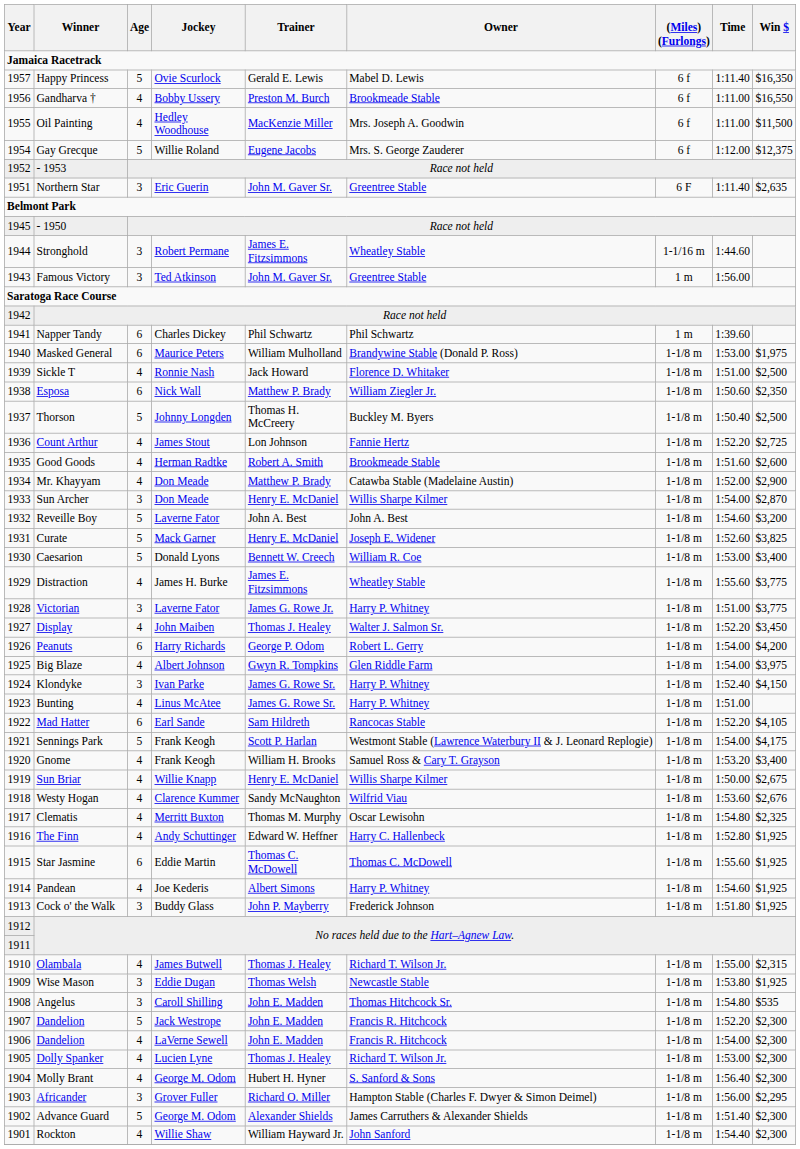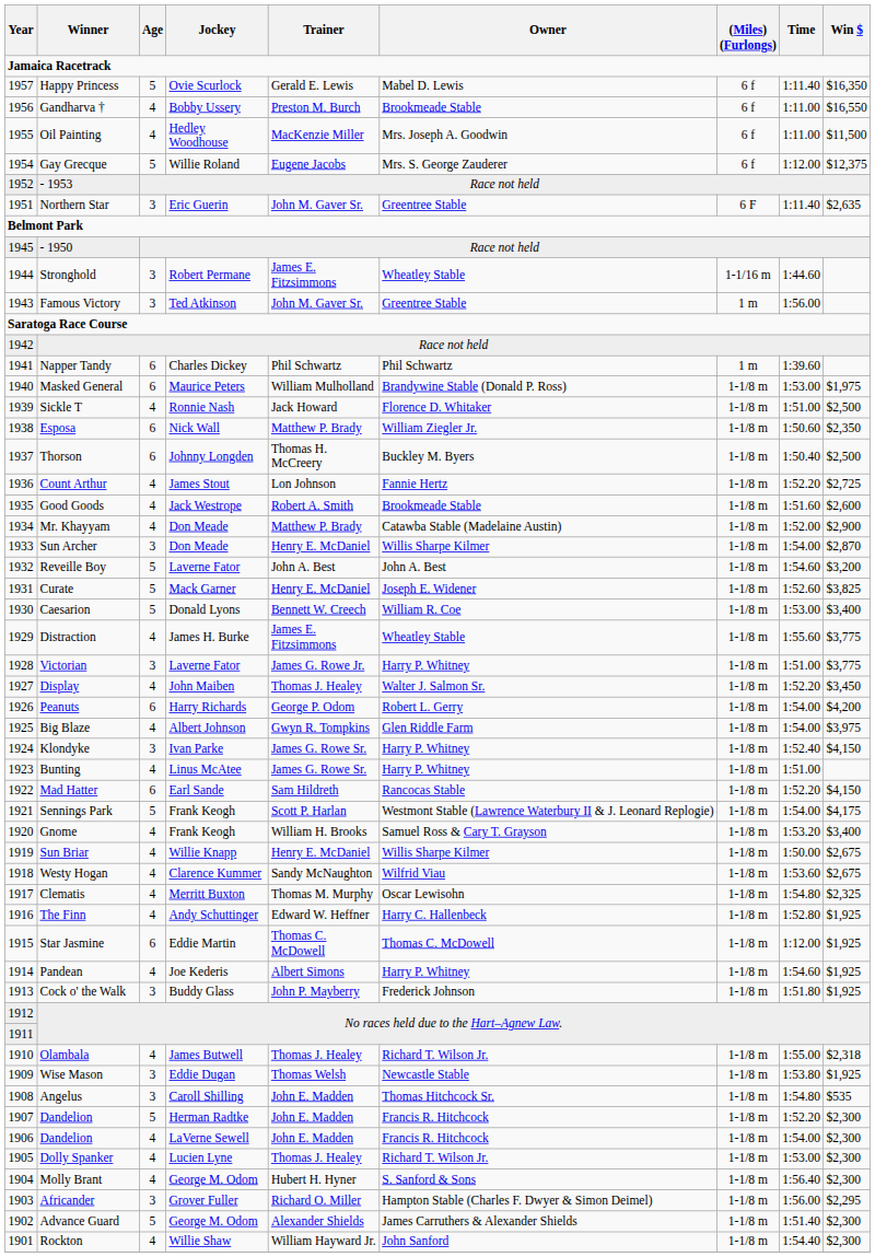Thorson | Age: 5 -> 6
Good Goods | Jockey: Herman Radtke -> Jack Westrope
Mad Hatter | Win $: $4,105 -> $4,150
Westy Hogan | Win $: $2,676 -> $2,675
Star Jasmine | Time: 1:55.60 -> 1:12.00
Olambala | Win $: $2,315 -> $2,318
1907 / Dandelion | Jockey: Jack Westrope -> Herman Radtke
